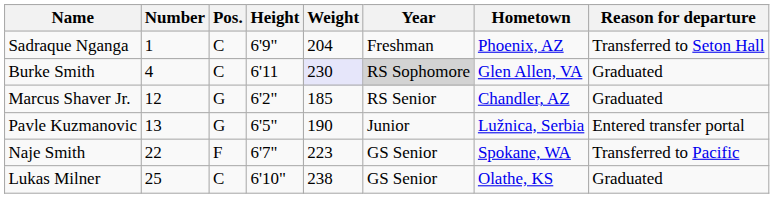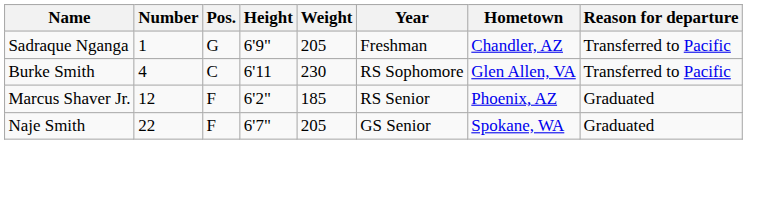Sadraque Nganga | Pos.: C -> G
Sadraque Nganga | Weight: 204 -> 205
Sadraque Nganga | Hometown: Phoenix, AZ -> Chandler, AZ
Sadraque Nganga | Reason for departure: Transferred to Seton Hall -> Transferred to Pacific
Burke Smith | Weight: lavender background -> no background
Burke Smith | Year: lightgrey background -> no background
Burke Smith | Reason for departure: Graduated -> Transferred to Pacific
Marcus Shaver Jr. | Pos.: G -> F
Marcus Shaver Jr. | Hometown: Chandler, AZ -> Phoenix, AZ
- row: Pavle Kuzmanovic | 13 | G | 6'5" | 190 | Junior | Lužnica, Serbia | Entered transfer portal
Naje Smith | Weight: 223 -> 205
Naje Smith | Reason for departure: Transferred to Pacific -> Graduated
- row: Lukas Milner | 25 | C | 6'10" | 238 | GS Senior | Olathe, KS | Graduated
